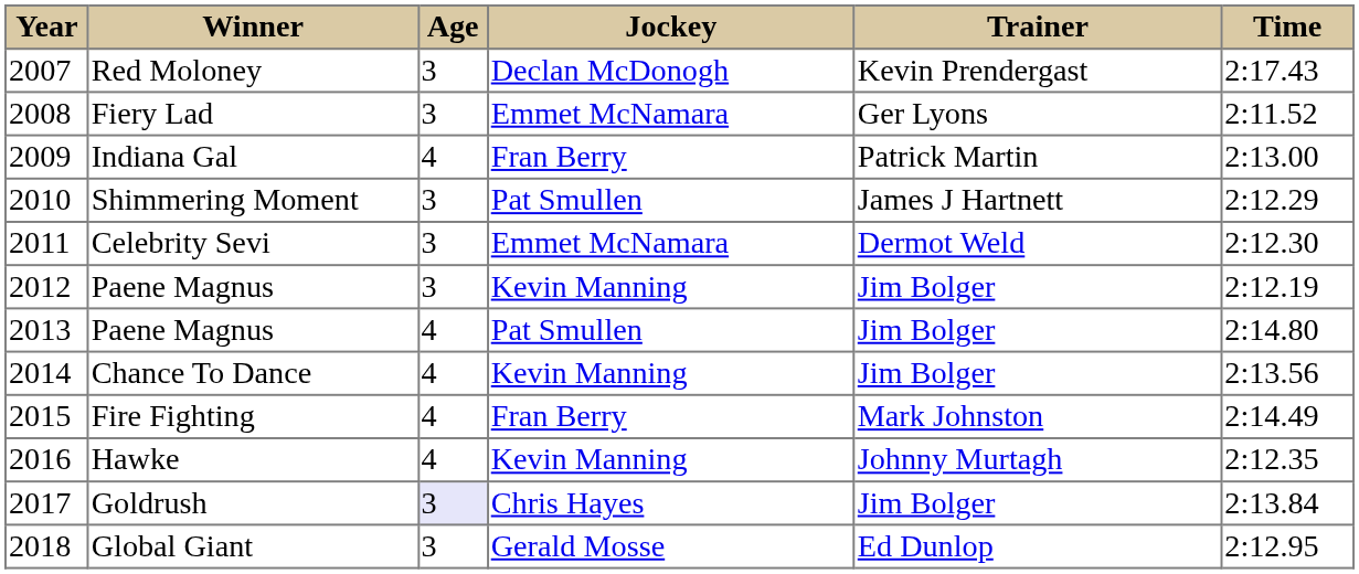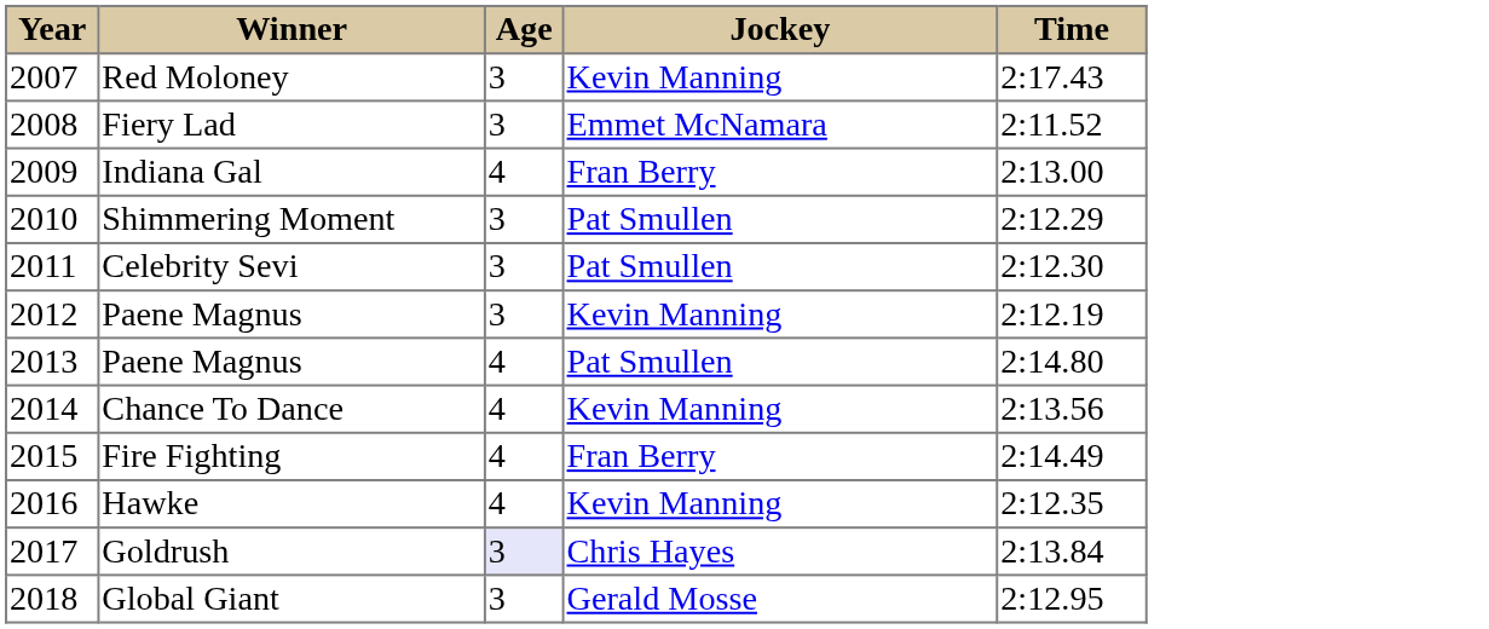- column: Trainer | Kevin Prendergast | Ger Lyons | Patrick Martin | James J Hartnett | Dermot Weld | Jim Bolger | Jim Bolger | Jim Bolger | Mark Johnston | Johnny Murtagh | Jim Bolger | Ed Dunlop
Red Moloney | Jockey: Declan McDonogh -> Kevin Manning
Celebrity Sevi | Jockey: Emmet McNamara -> Pat Smullen
